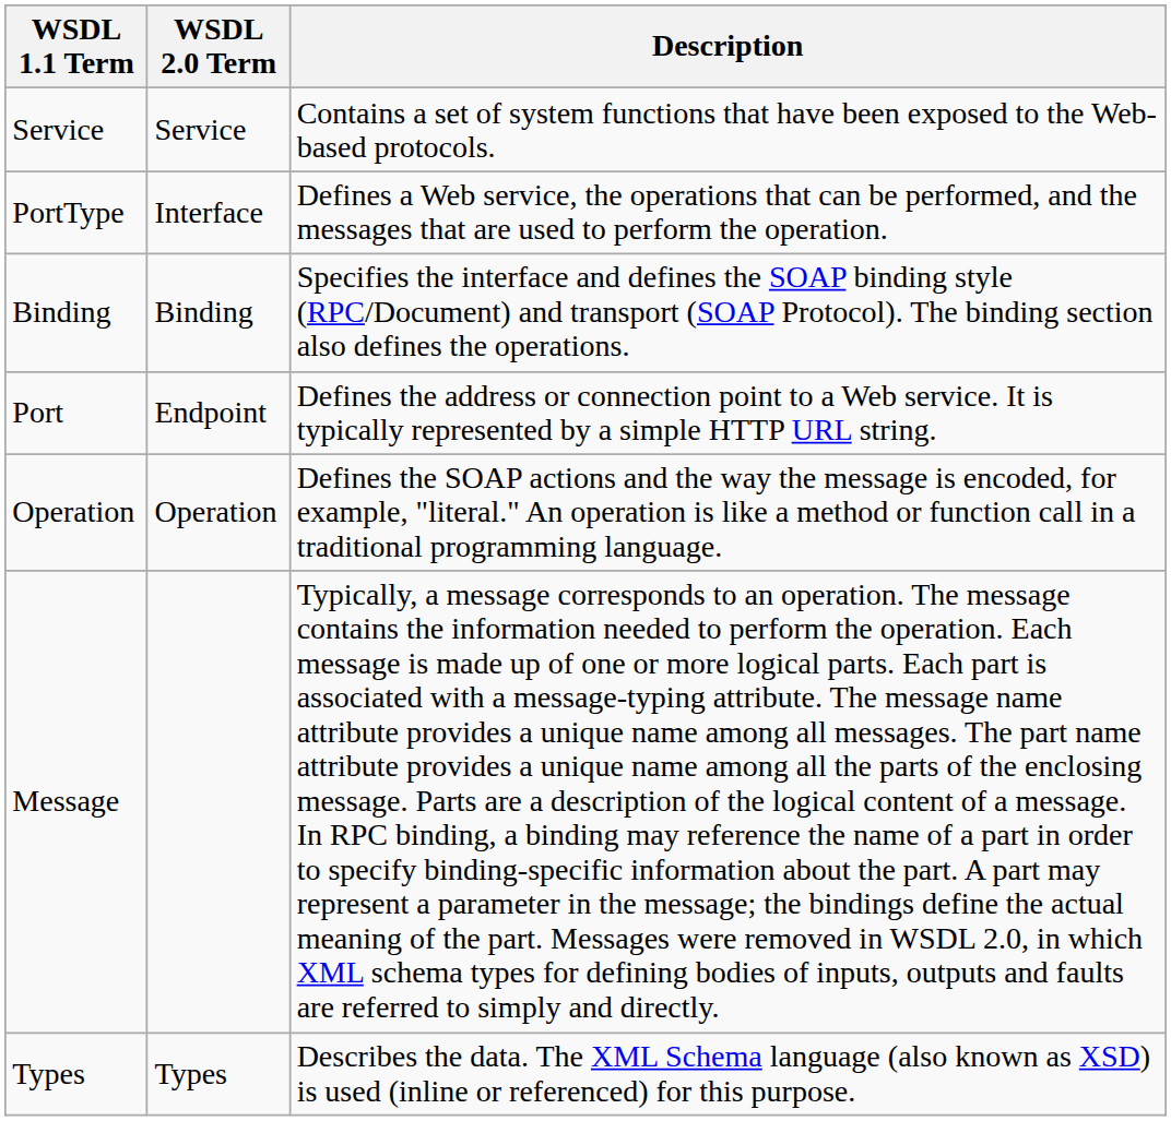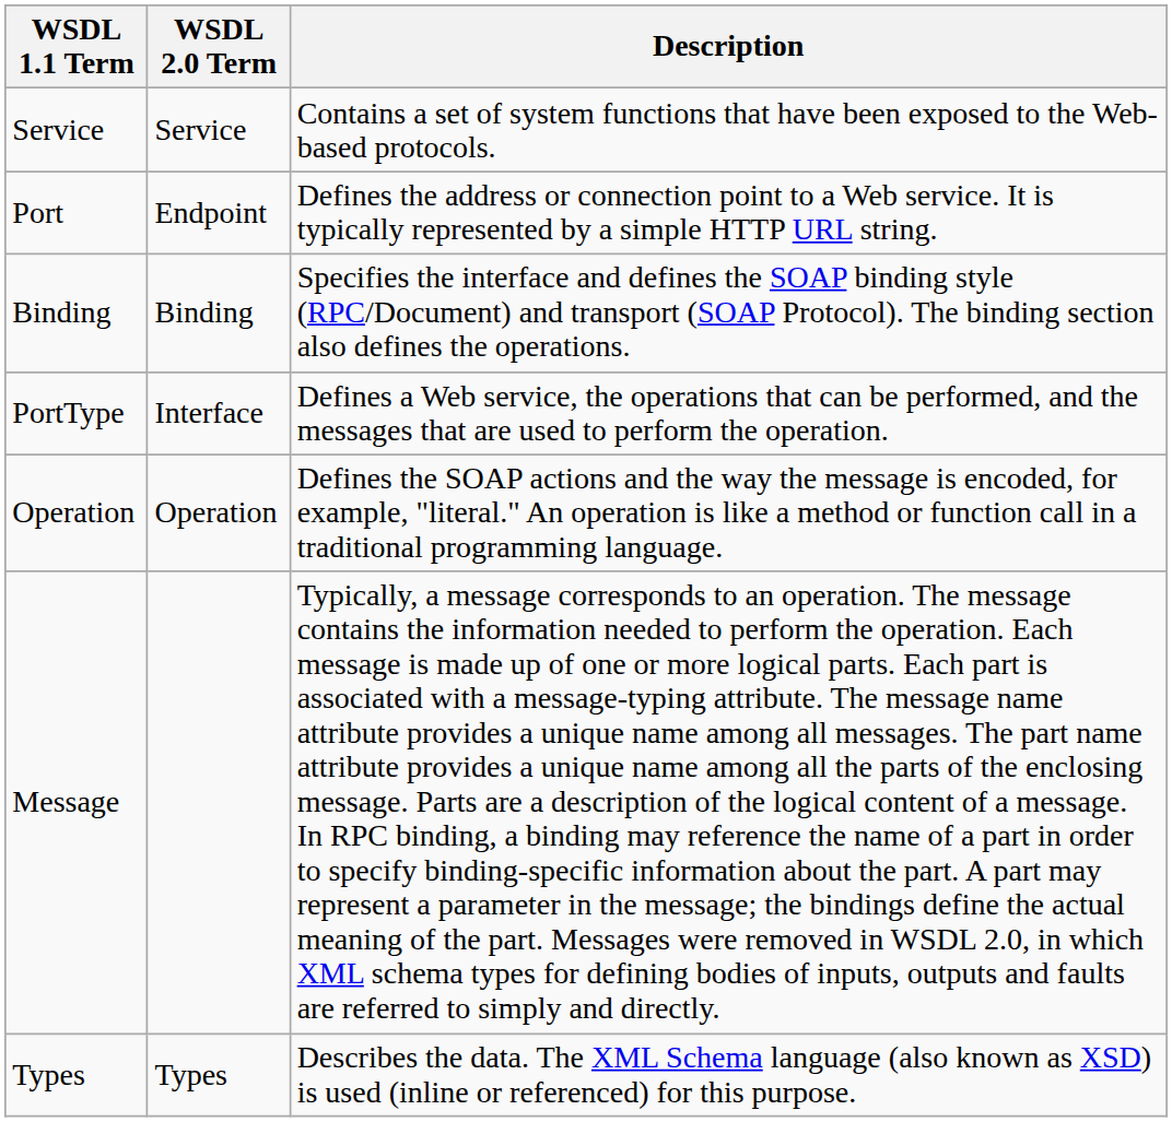rows swapped: Port <-> PortType
